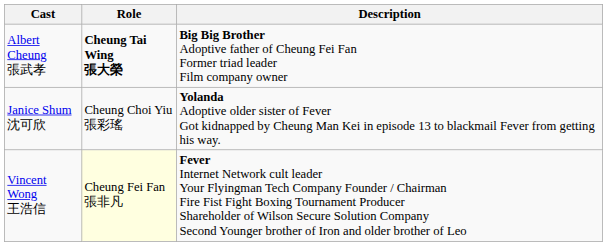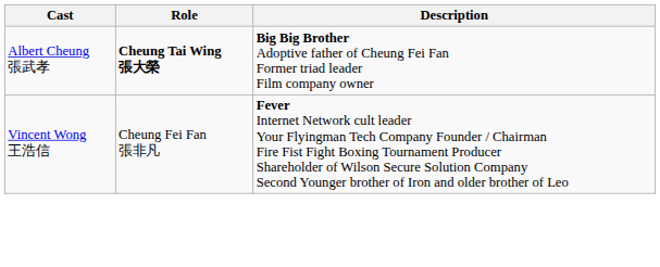- row: Janice Shum 沈可欣 | Cheung Choi Yiu 張彩瑤 | Yolanda Adoptive older sister of Fever Got kidnapped by Cheung Man Kei in episode 13 to blackmail Fever from getting his way.
Vincent Wong 王浩信 | Role: lightyellow background -> no background
